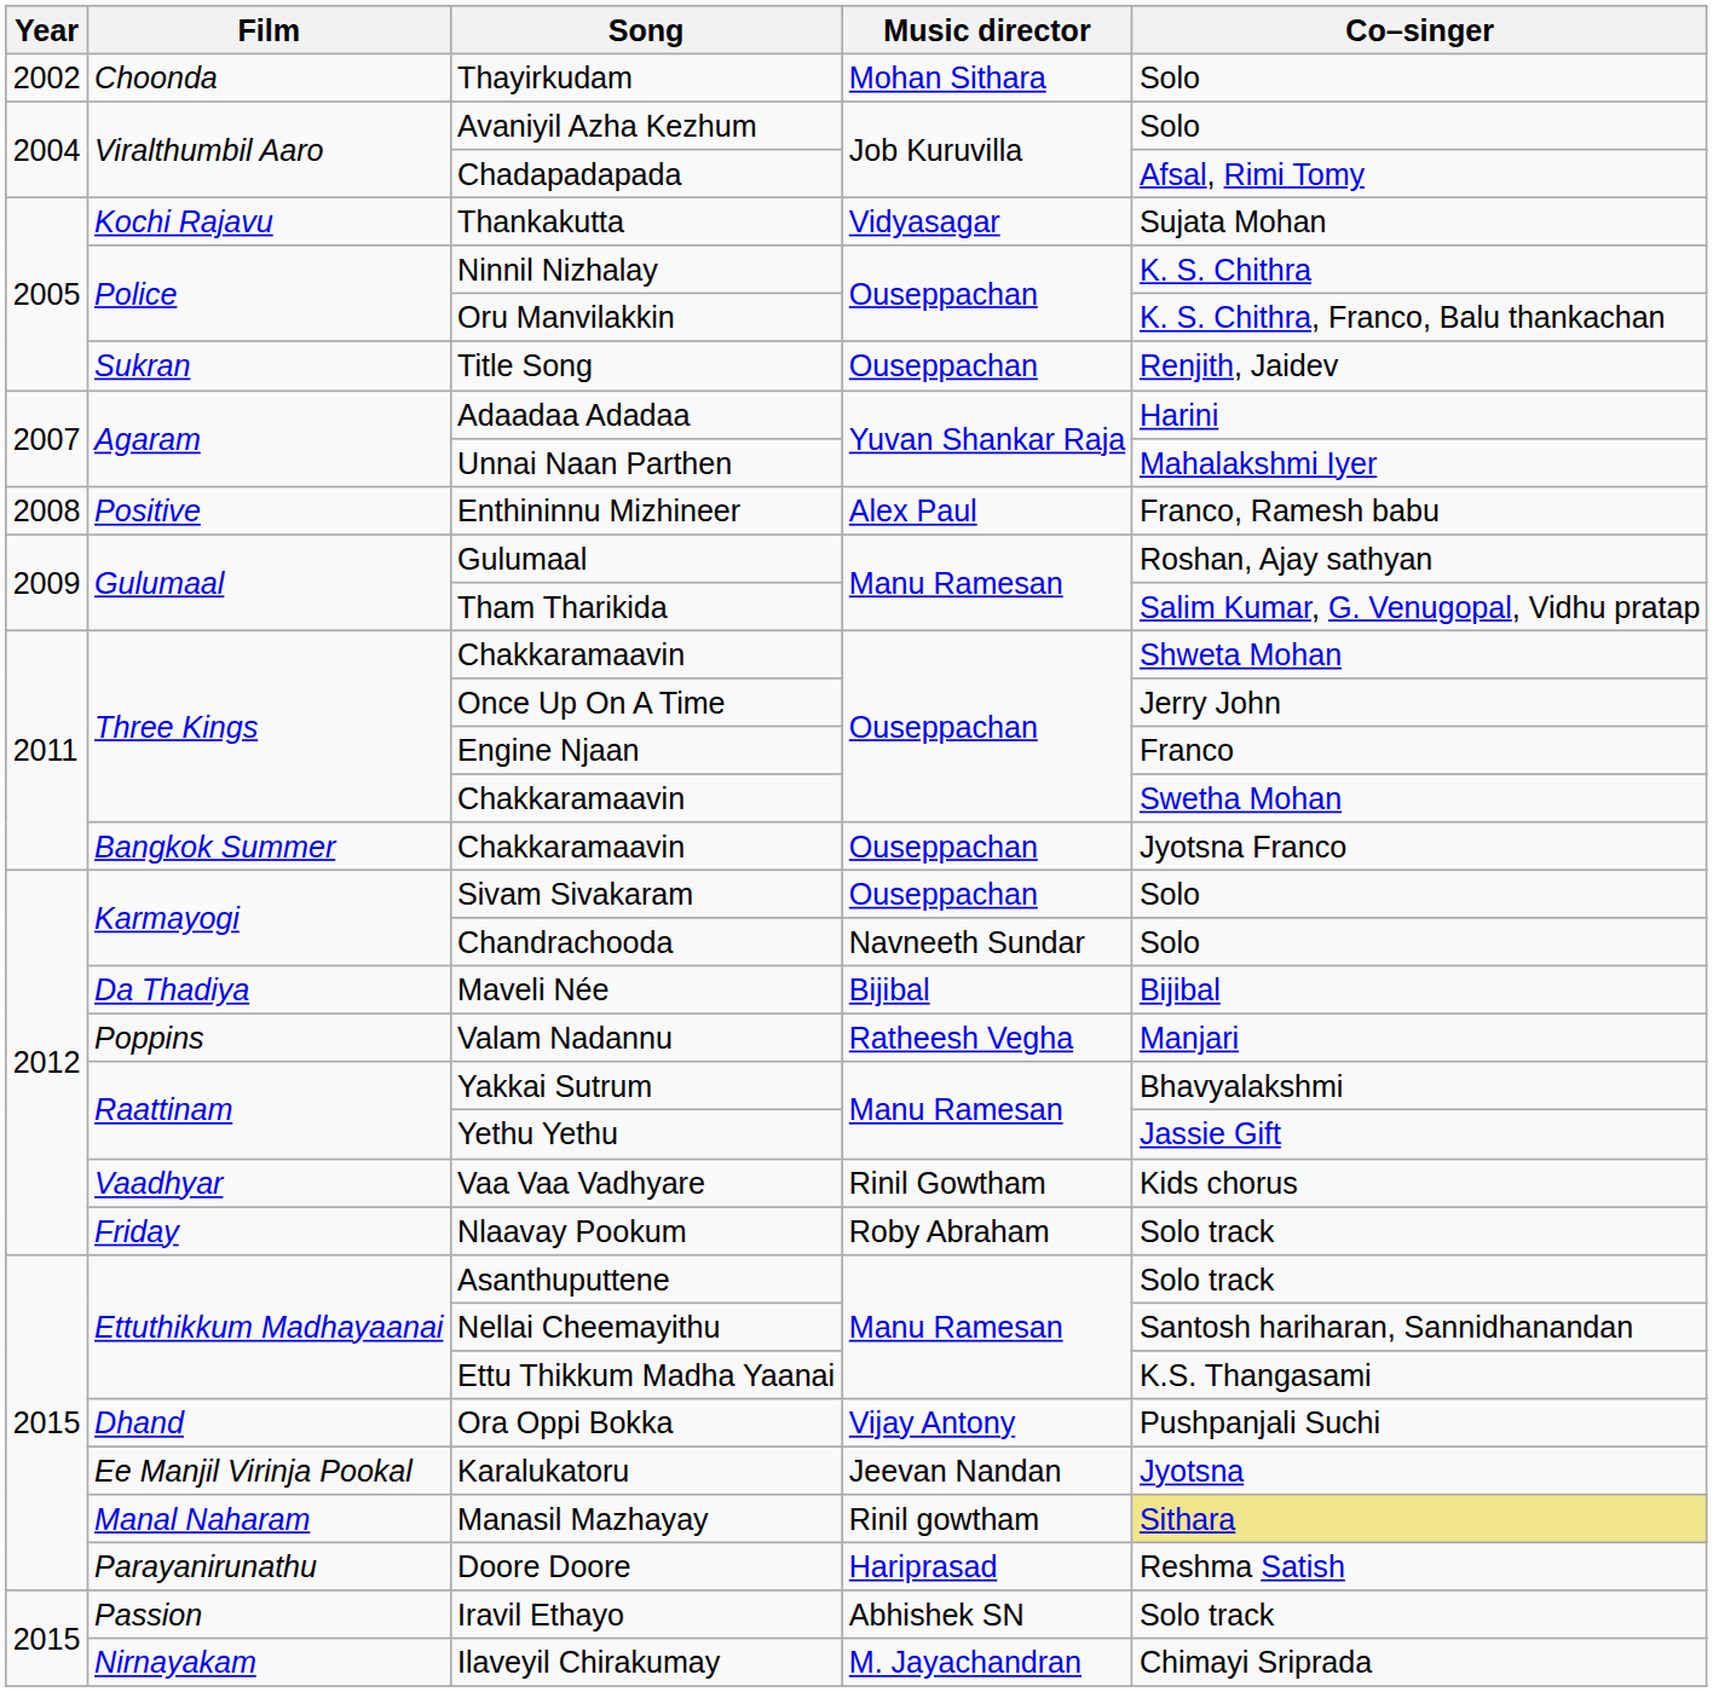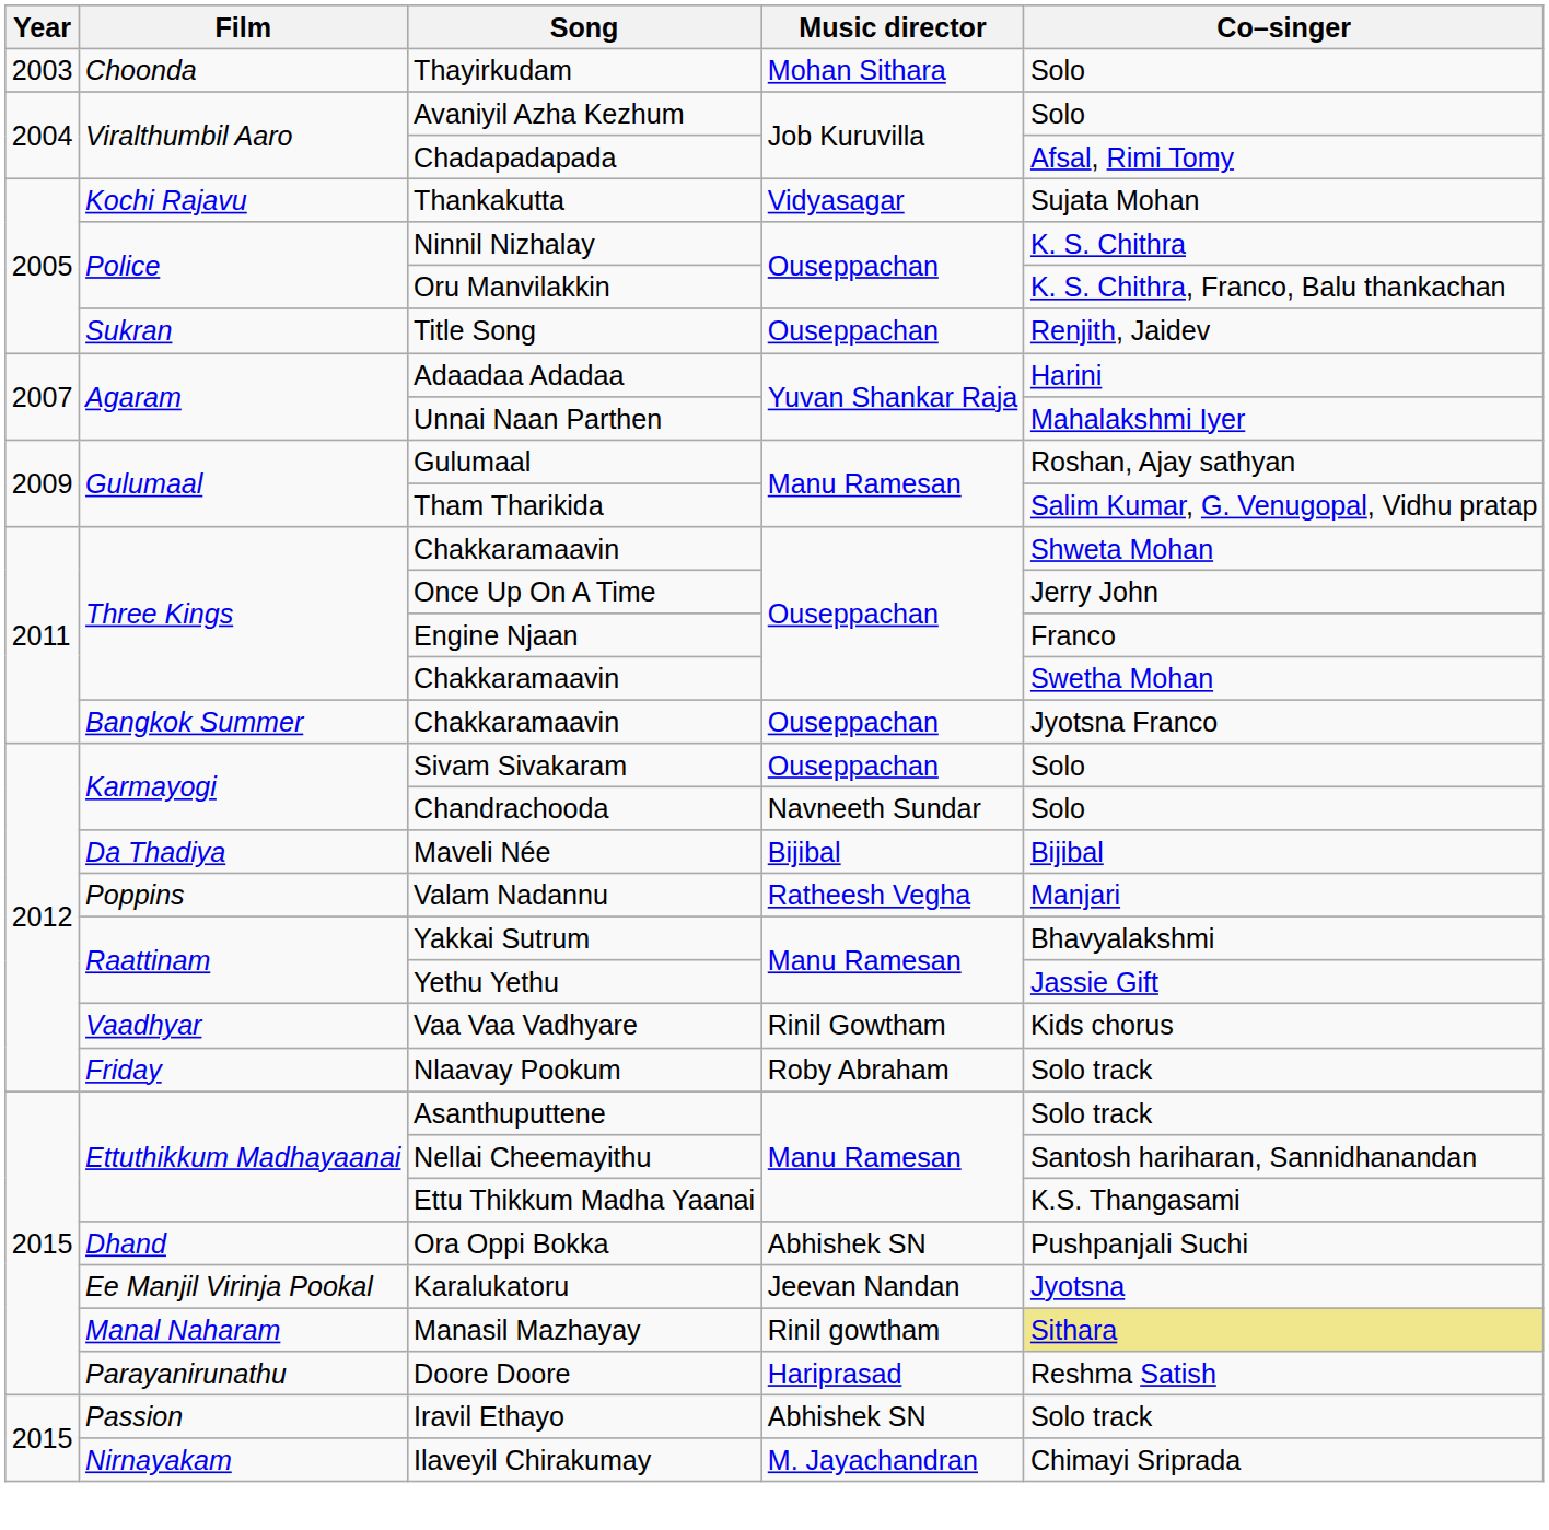Thayirkudam | Year: 2002 -> 2003
- row: 2008 | Positive | Enthininnu Mizhineer | Alex Paul | Franco, Ramesh babu
Ora Oppi Bokka | Music director: Vijay Antony -> Abhishek SN
